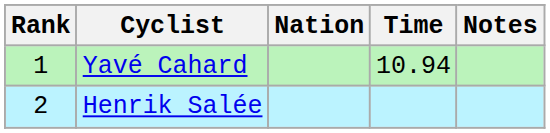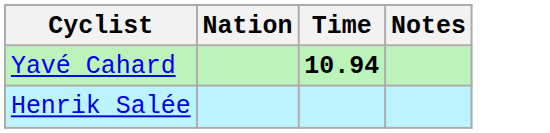- column: Rank | 1 | 2
Yavé Cahard | Time: normal -> bold
